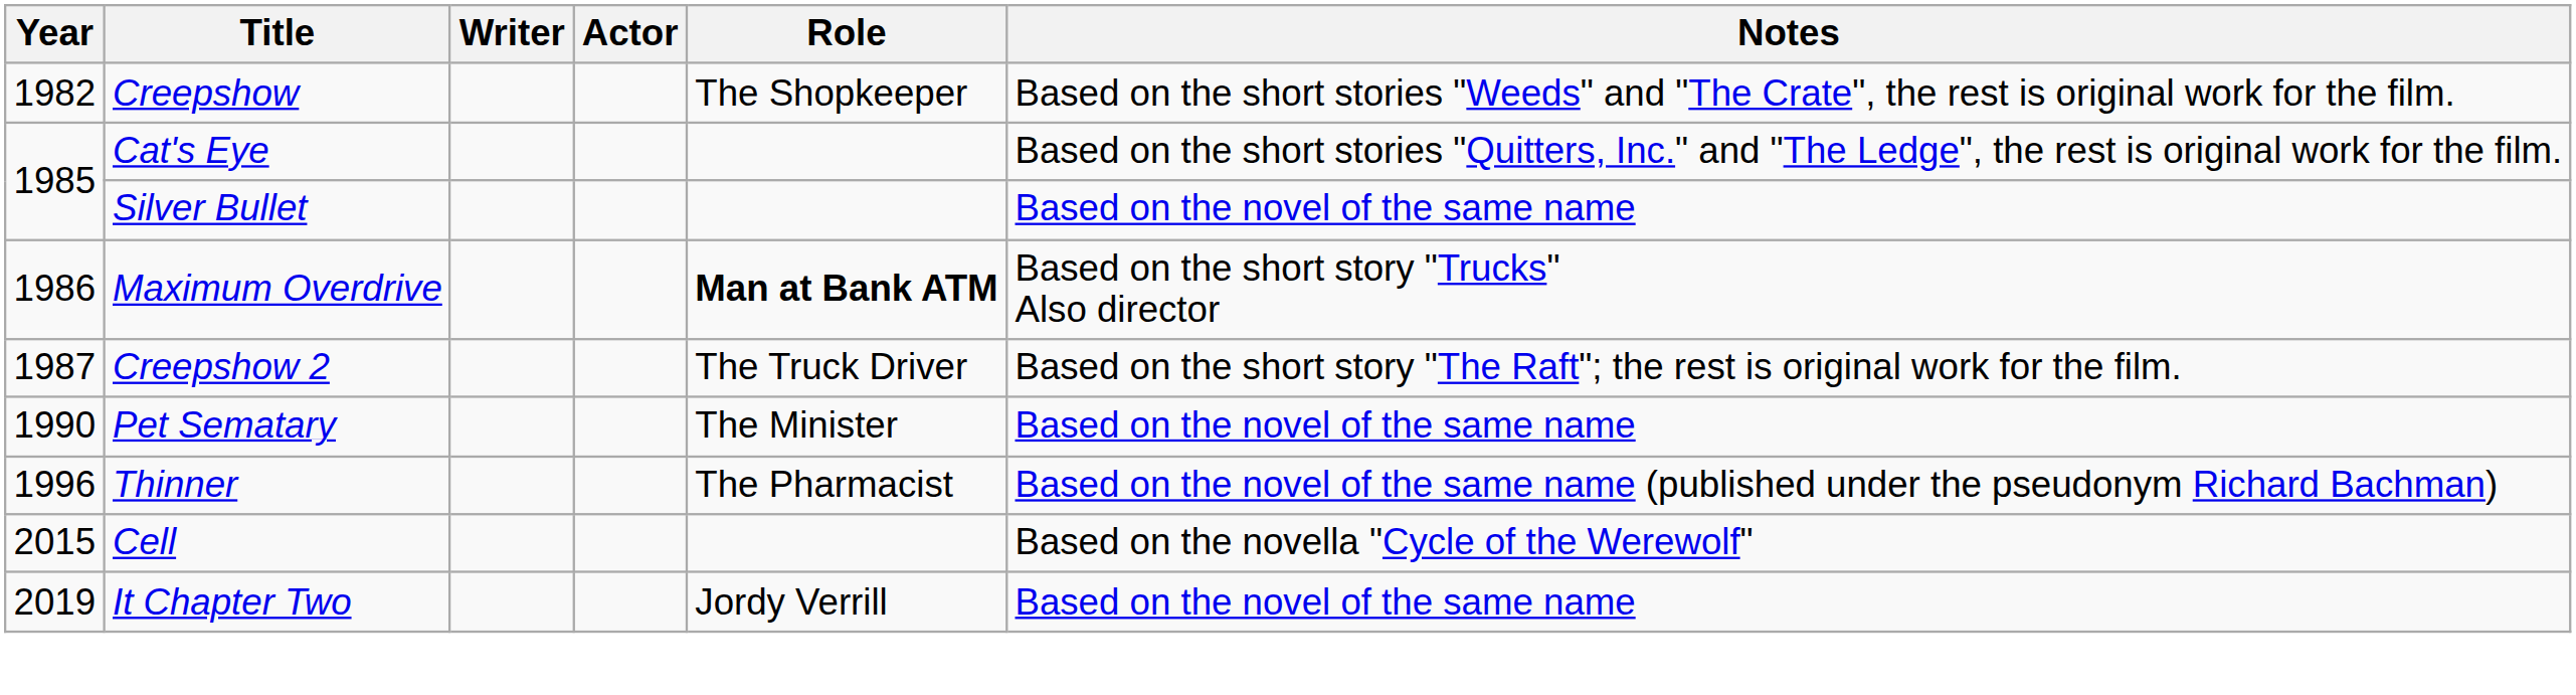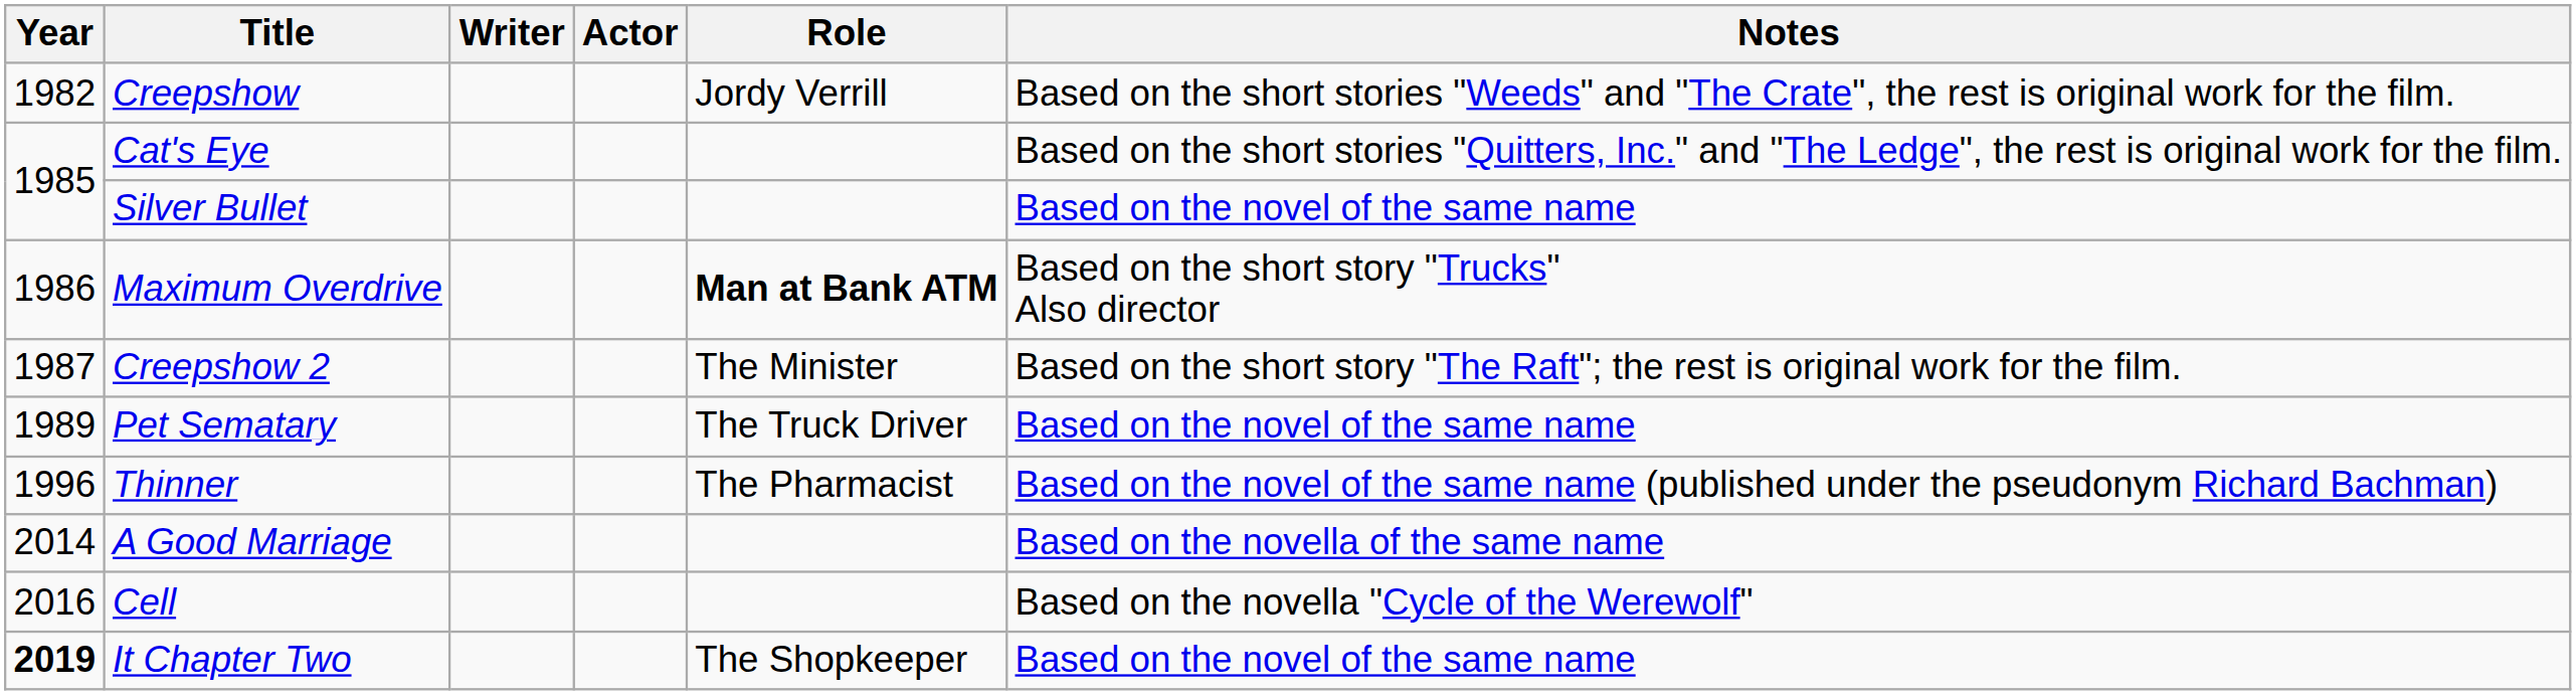Creepshow | Role: The Shopkeeper -> Jordy Verrill
Creepshow 2 | Role: The Truck Driver -> The Minister
Pet Sematary | Year: 1990 -> 1989
Pet Sematary | Role: The Minister -> The Truck Driver
+ row: 2014 | A Good Marriage | Based on the novella of the same name
Cell | Year: 2015 -> 2016
It Chapter Two | Year: normal -> bold
It Chapter Two | Role: Jordy Verrill -> The Shopkeeper
